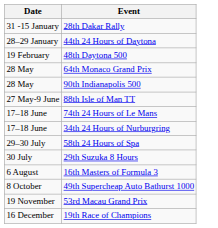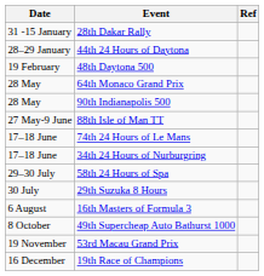+ column: Ref
